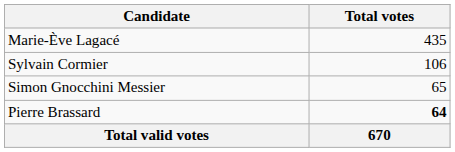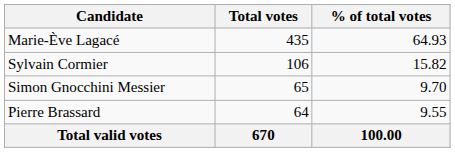+ column: % of total votes | 64.93 | 15.82 | 9.70 | 9.55 | 100.00
Pierre Brassard | Total votes: bold -> normal
